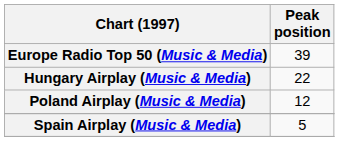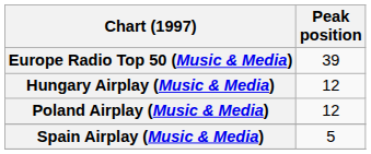Hungary Airplay (Music & Media) | Peak position: 22 -> 12
